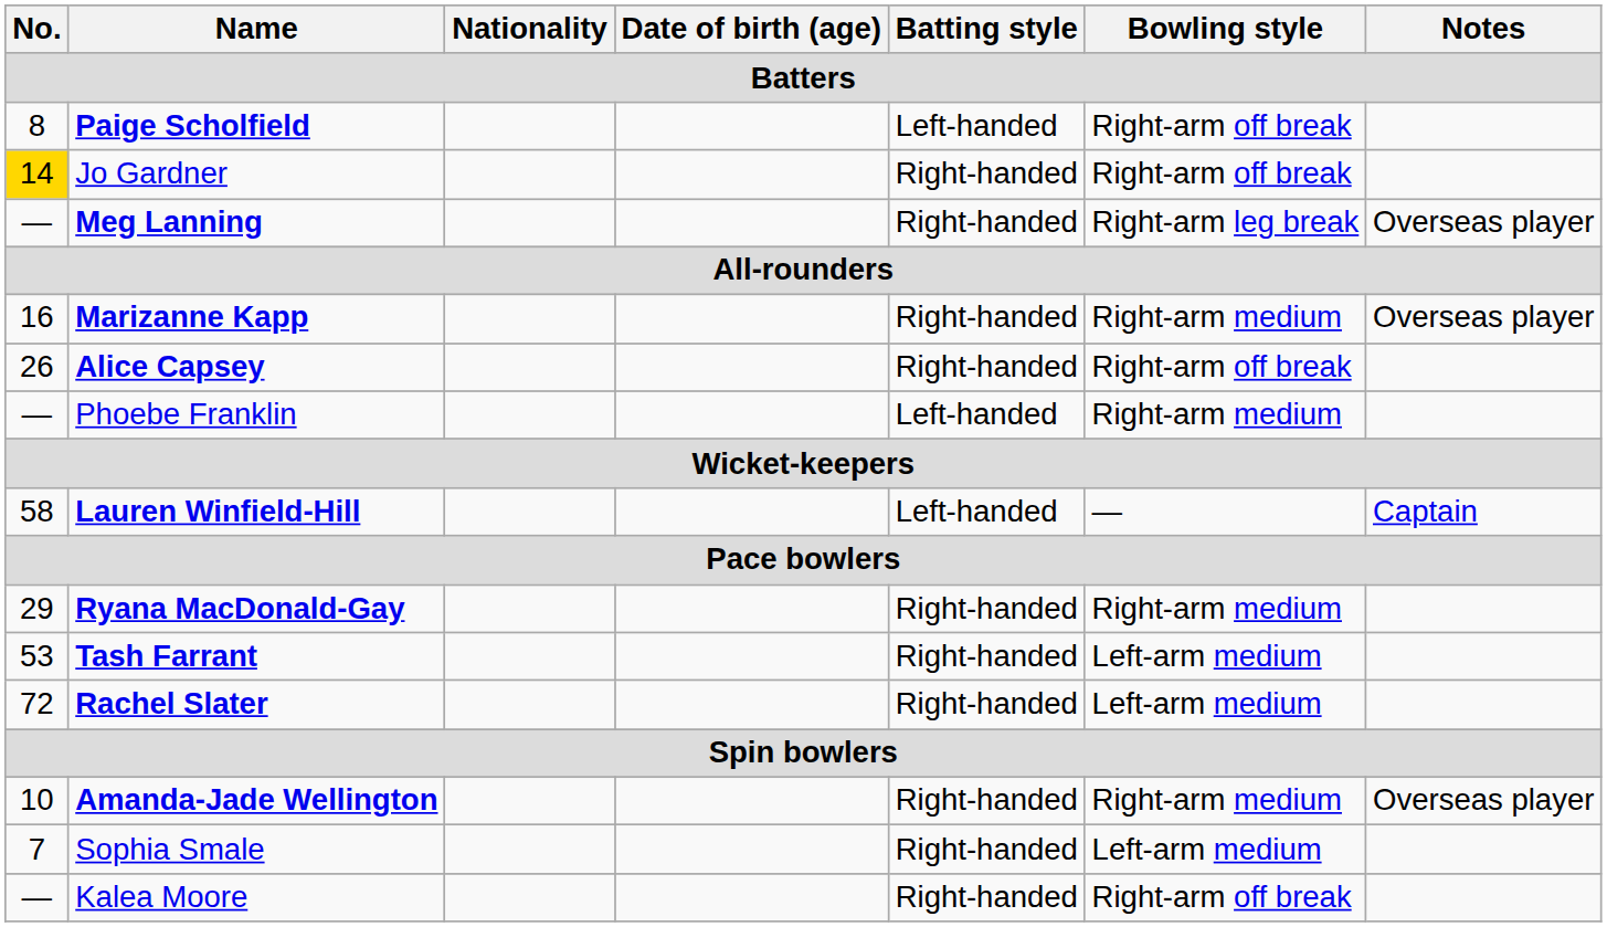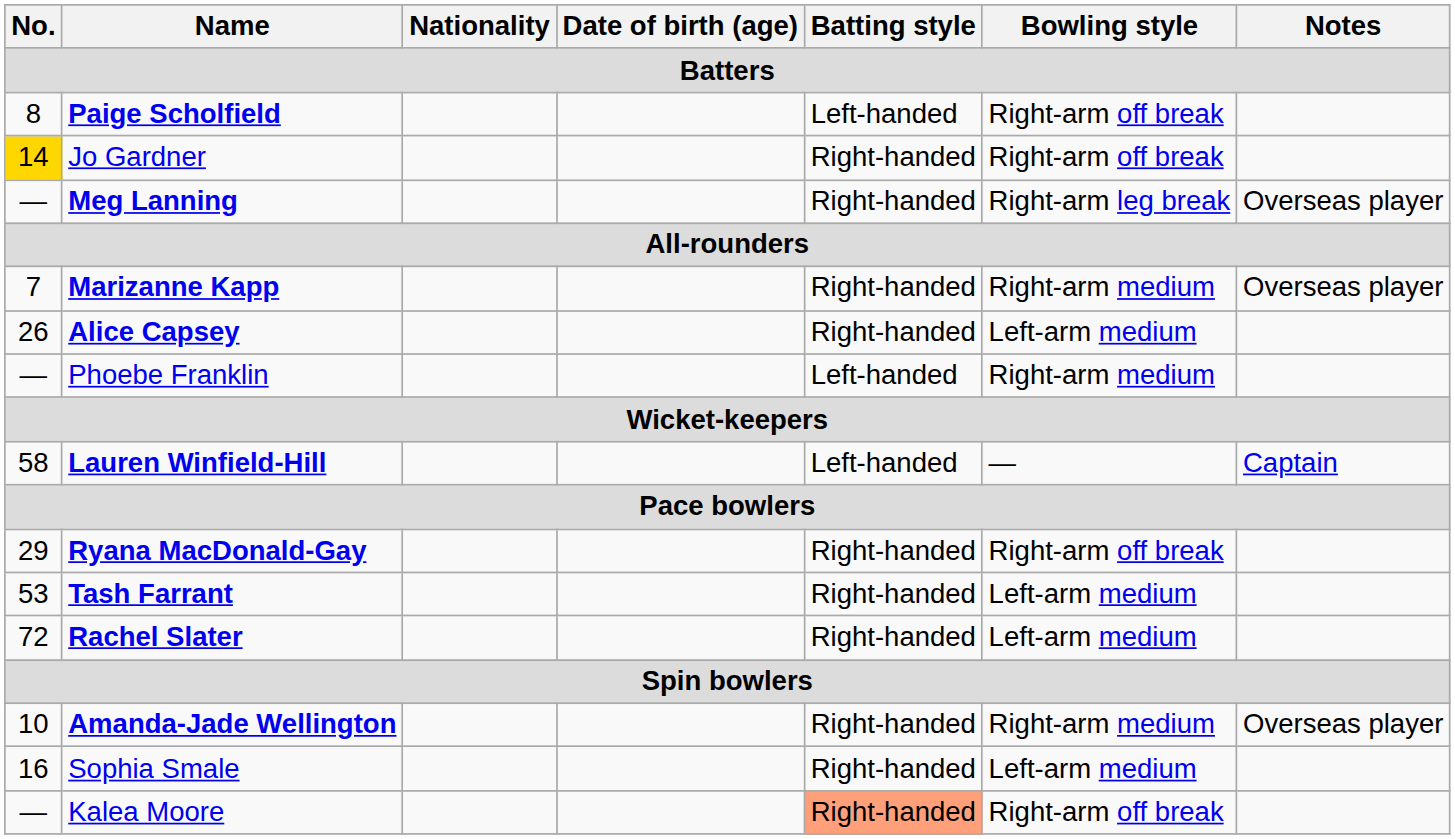Marizanne Kapp | No.: 16 -> 7
Alice Capsey | Bowling style: Right-arm off break -> Left-arm medium
Ryana MacDonald-Gay | Bowling style: Right-arm medium -> Right-arm off break
Sophia Smale | No.: 7 -> 16
Kalea Moore | Batting style: no background -> lightsalmon background
